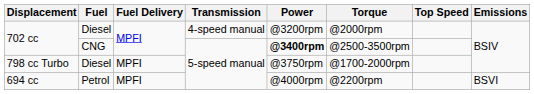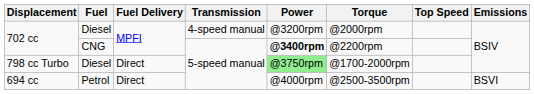702 cc / CNG | Torque: @2500-3500rpm -> @2200rpm
798 cc Turbo | Fuel Delivery: MPFI -> Direct
798 cc Turbo | Power: no background -> lightgreen background
694 cc | Fuel Delivery: MPFI -> Direct
694 cc | Torque: @2200rpm -> @2500-3500rpm
